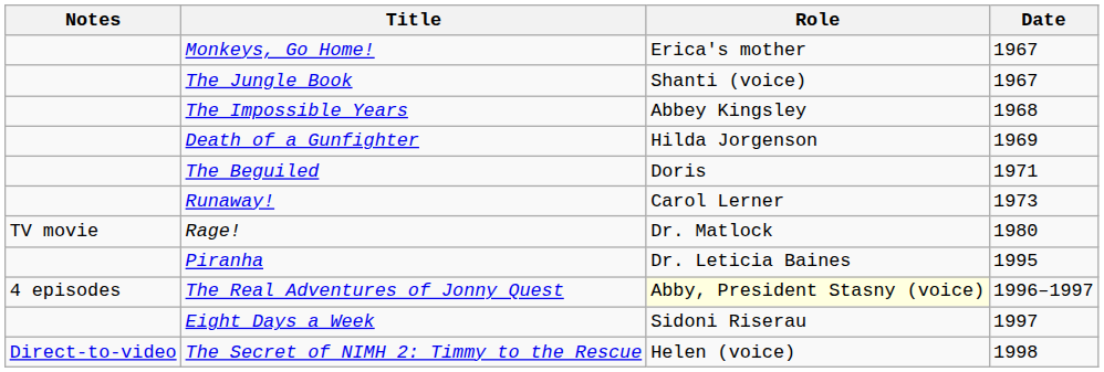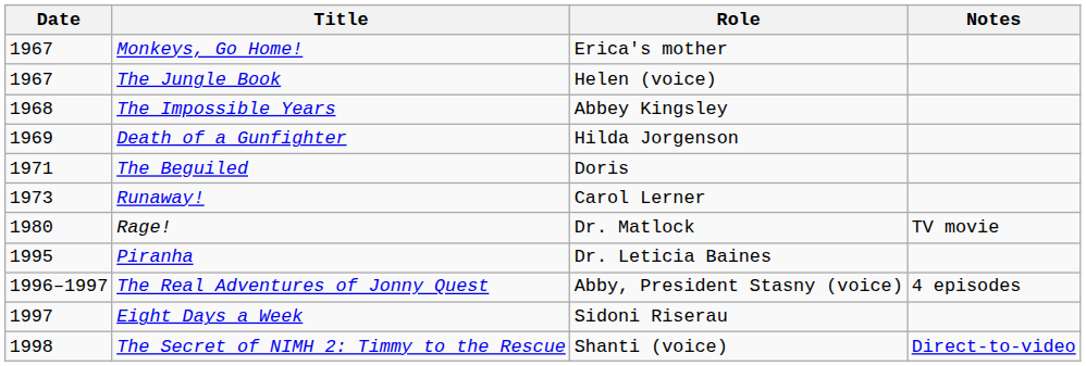columns swapped: Date <-> Notes
The Jungle Book | Role: Shanti (voice) -> Helen (voice)
The Real Adventures of Jonny Quest | Role: lightyellow background -> no background
The Secret of NIMH 2: Timmy to the Rescue | Role: Helen (voice) -> Shanti (voice)
